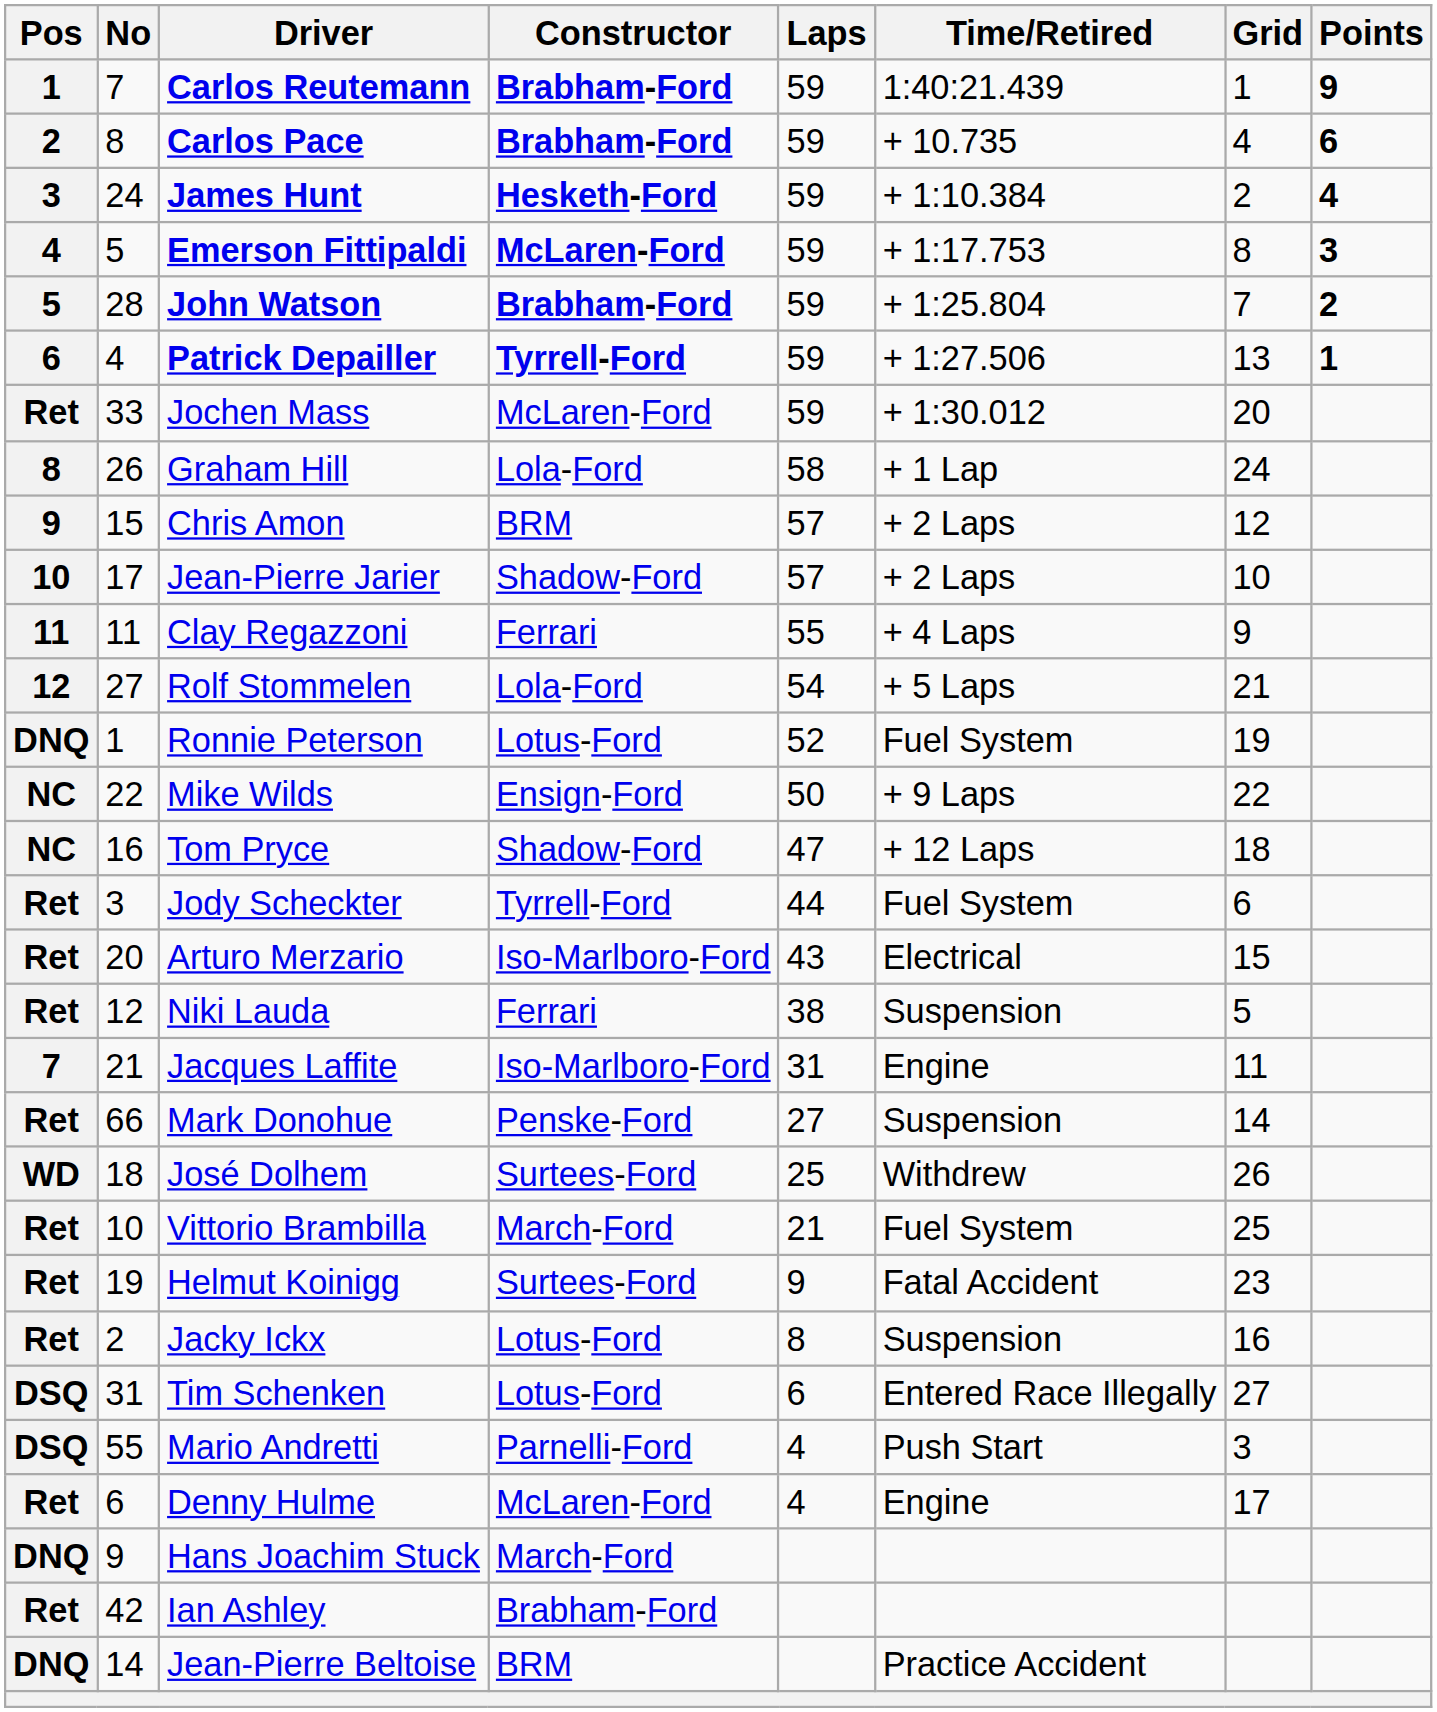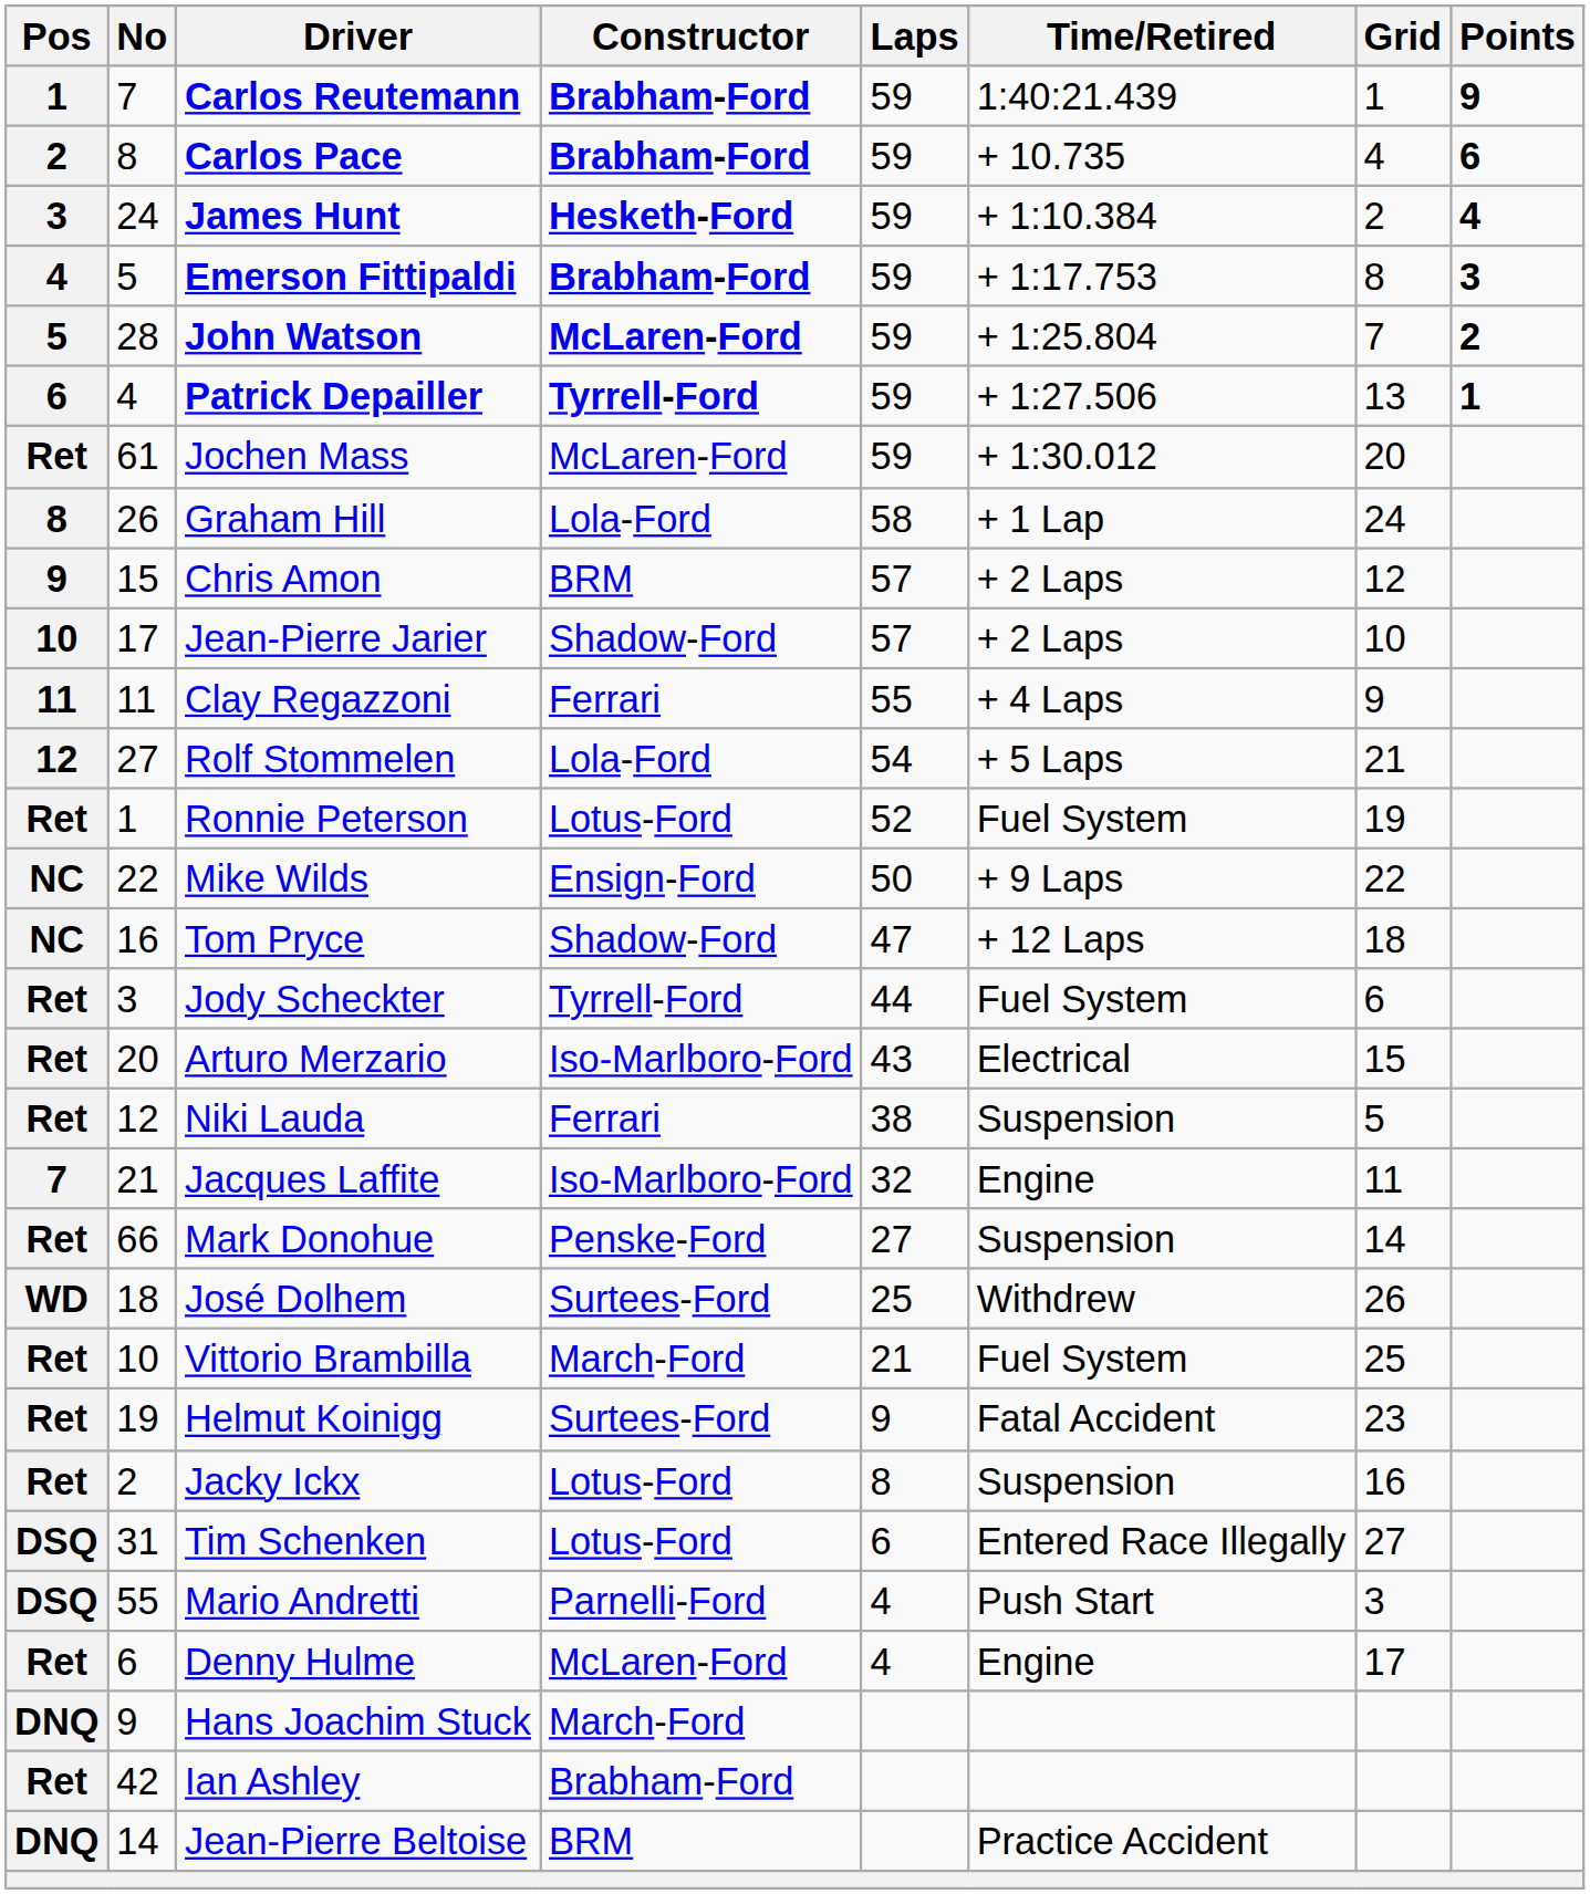Emerson Fittipaldi | Constructor: McLaren-Ford -> Brabham-Ford
John Watson | Constructor: Brabham-Ford -> McLaren-Ford
Jochen Mass | No: 33 -> 61
Ronnie Peterson | Pos: DNQ -> Ret
Jacques Laffite | Laps: 31 -> 32
